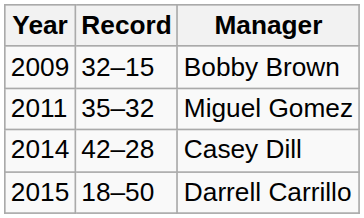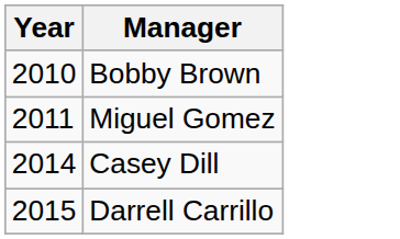- column: Record | 32–15 | 35–32 | 42–28 | 18–50
Bobby Brown | Year: 2009 -> 2010
